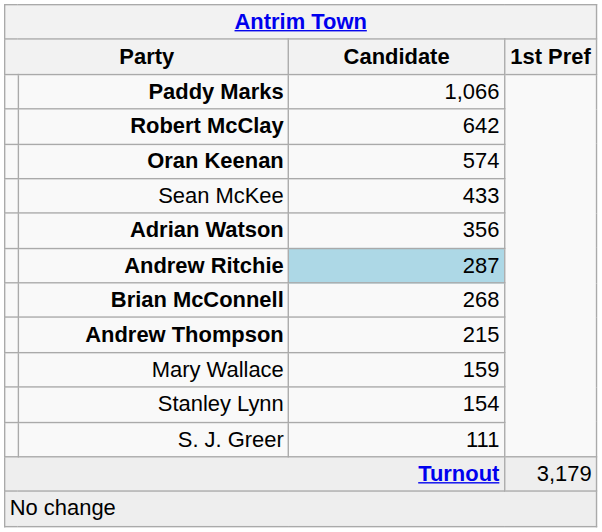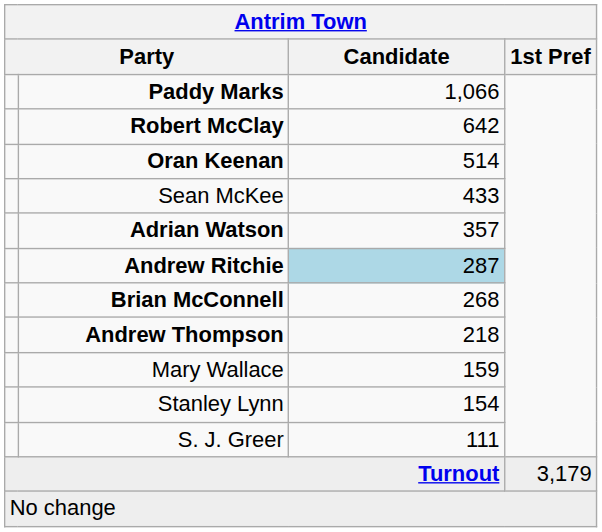Oran Keenan | Candidate: 574 -> 514
Adrian Watson | Candidate: 356 -> 357
Andrew Thompson | Candidate: 215 -> 218
